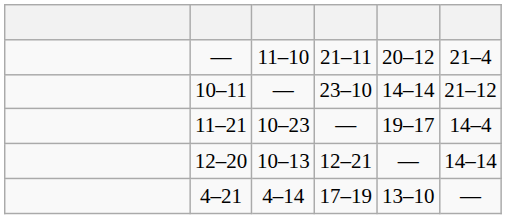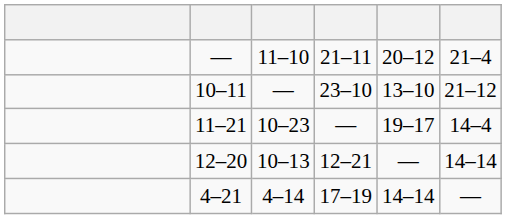10–11 | column 5: 14–14 -> 13–10
4–21 | column 5: 13–10 -> 14–14
